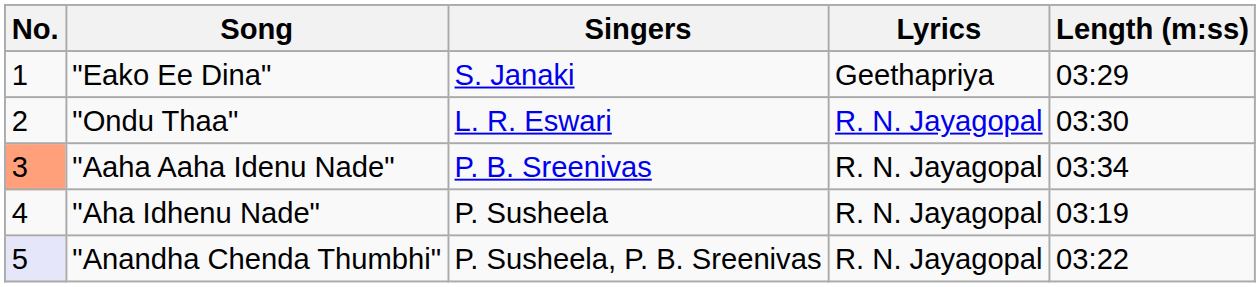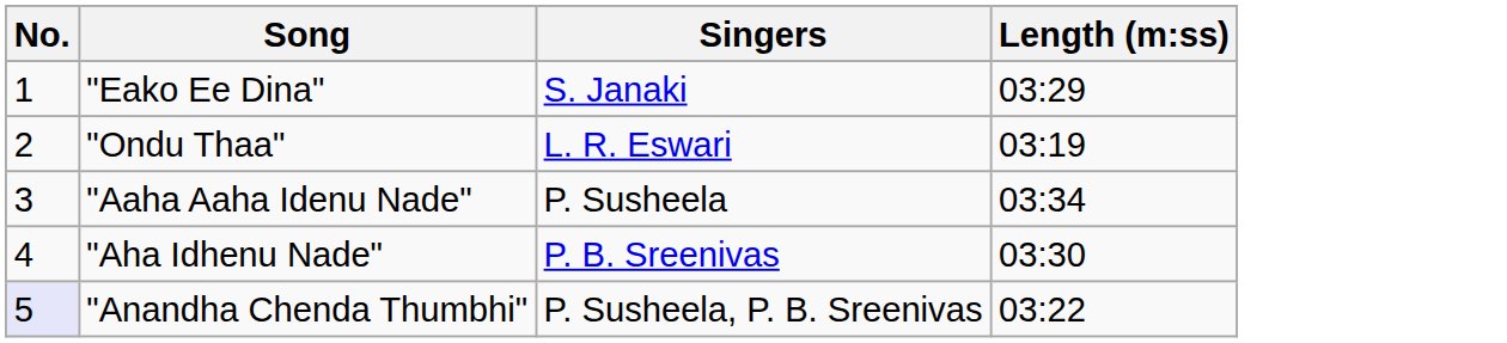- column: Lyrics | Geethapriya | R. N. Jayagopal | R. N. Jayagopal | R. N. Jayagopal | R. N. Jayagopal
"Ondu Thaa" | Length (m:ss): 03:30 -> 03:19
"Aaha Aaha Idenu Nade" | No.: lightsalmon background -> no background
"Aaha Aaha Idenu Nade" | Singers: P. B. Sreenivas -> P. Susheela
"Aha Idhenu Nade" | Singers: P. Susheela -> P. B. Sreenivas
"Aha Idhenu Nade" | Length (m:ss): 03:19 -> 03:30
